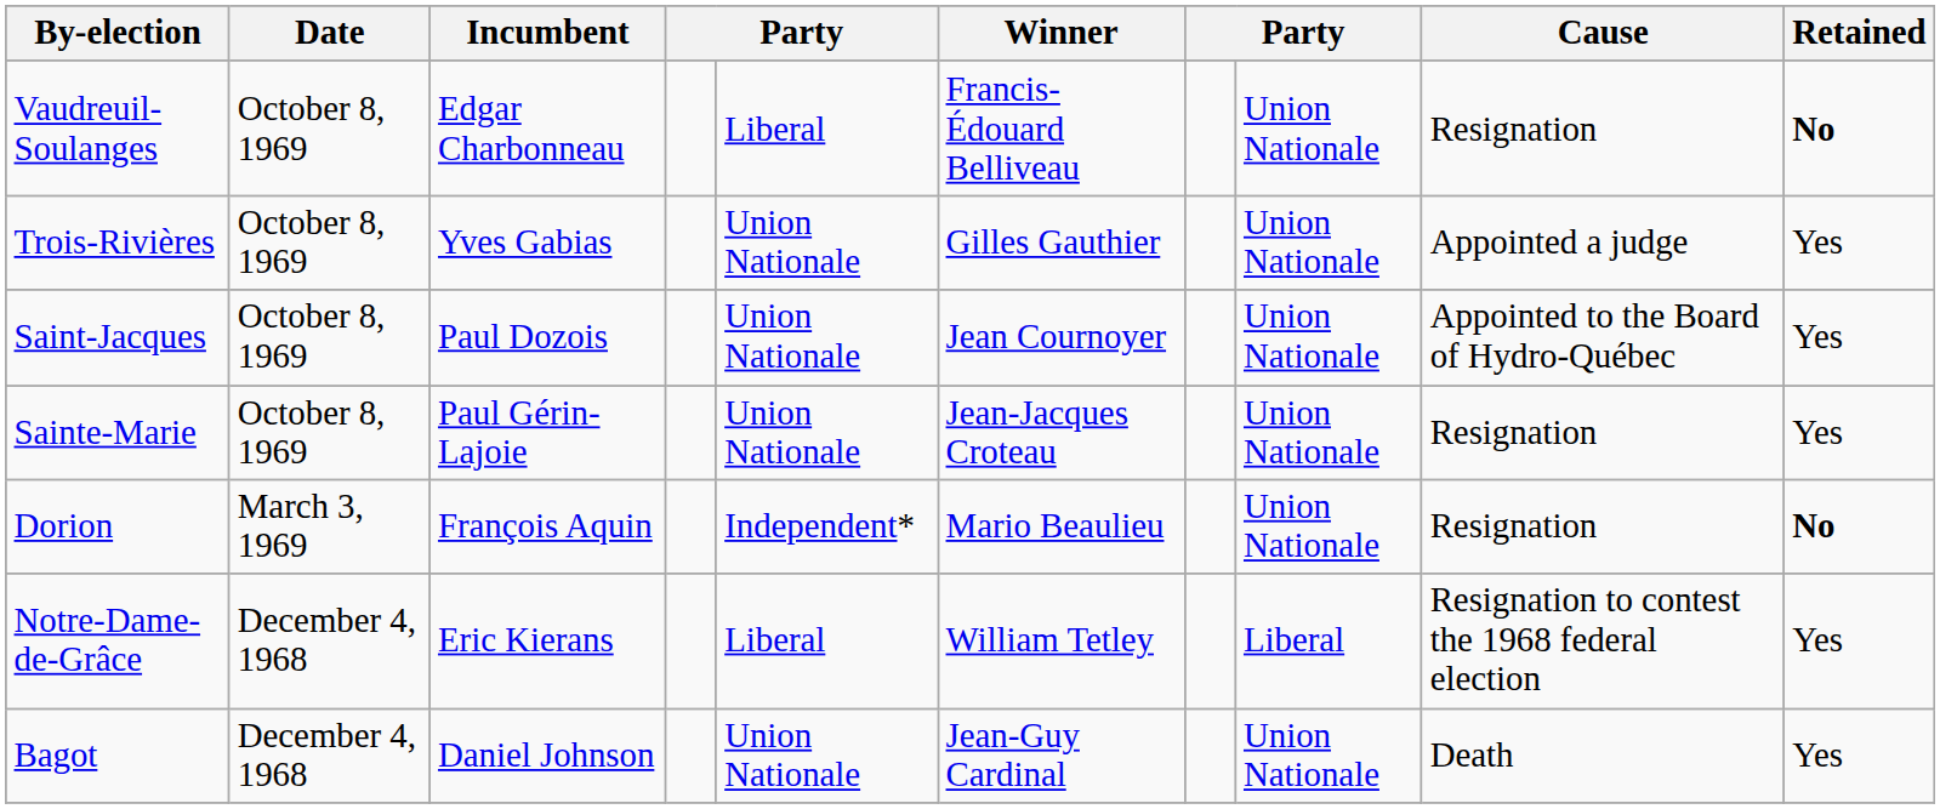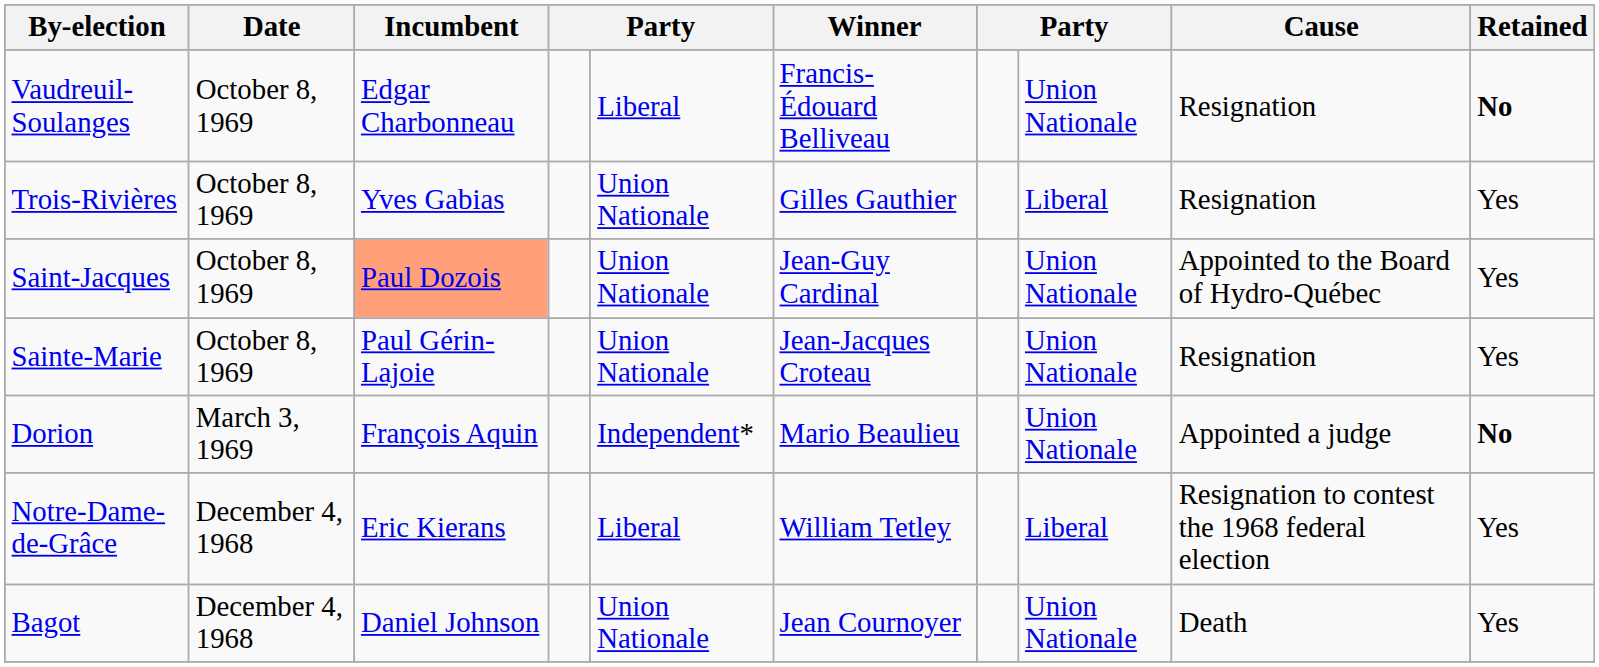Trois-Rivières | column 8: Union Nationale -> Liberal
Trois-Rivières | Cause: Appointed a judge -> Resignation
Saint-Jacques | Incumbent: no background -> lightsalmon background
Saint-Jacques | Winner: Jean Cournoyer -> Jean-Guy Cardinal
Dorion | Cause: Resignation -> Appointed a judge
Bagot | Winner: Jean-Guy Cardinal -> Jean Cournoyer
